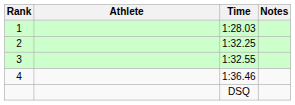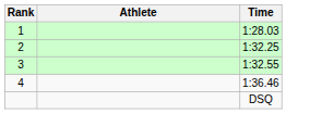- column: Notes
